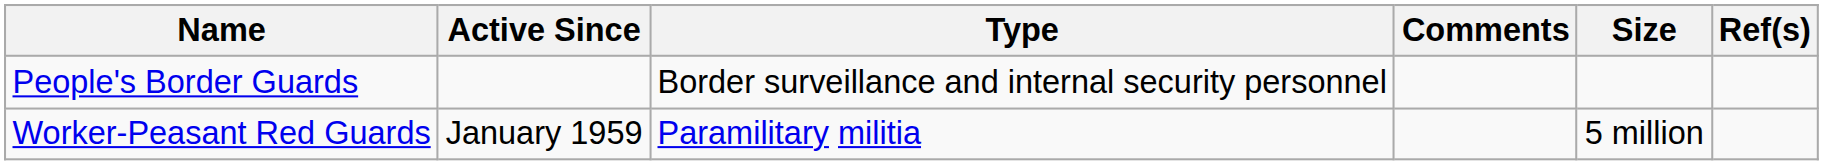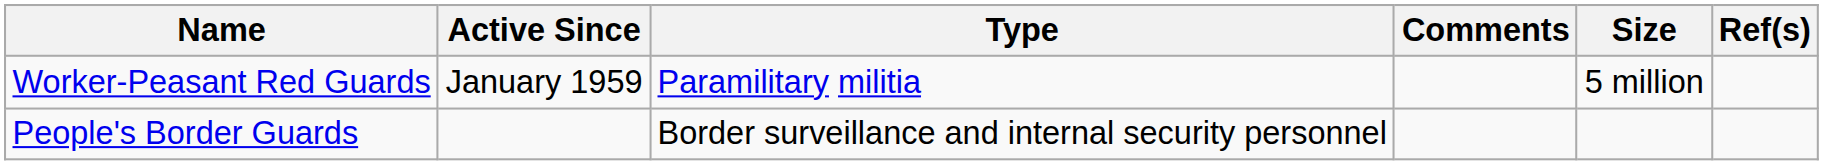rows swapped: People's Border Guards <-> Worker-Peasant Red Guards
